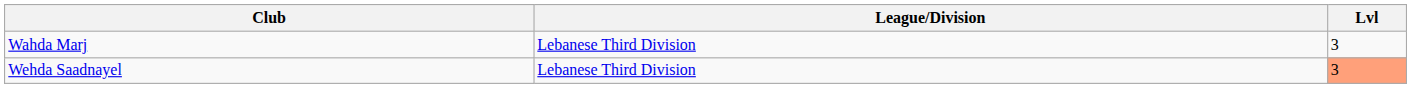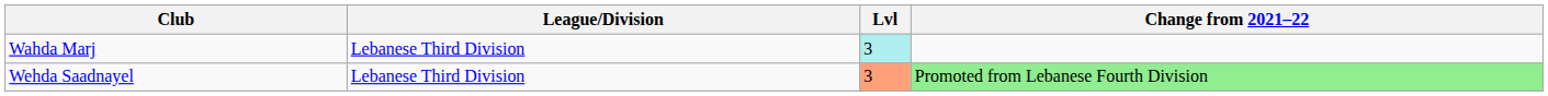+ column: Change from 2021–22 | Promoted from Lebanese Fourth Division
Wahda Marj | Lvl: no background -> paleturquoise background
